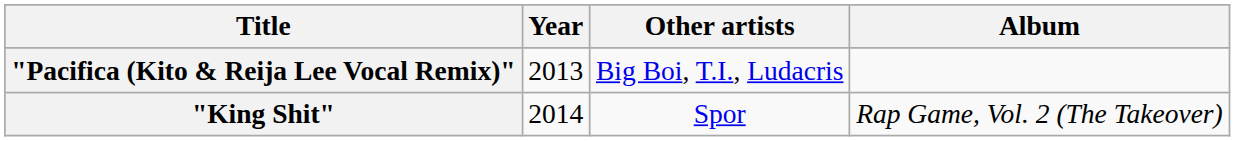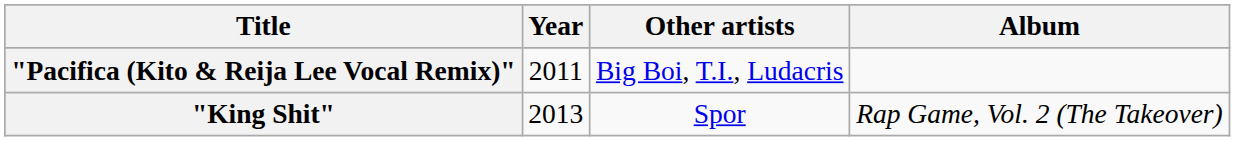"Pacifica (Kito & Reija Lee Vocal Remix)" | Year: 2013 -> 2011
"King Shit" | Year: 2014 -> 2013
